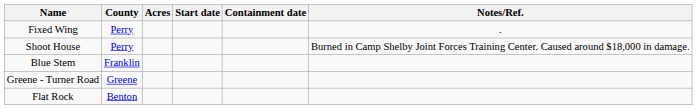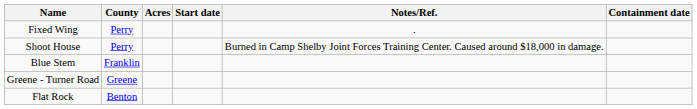columns swapped: Containment date <-> Notes/Ref.
